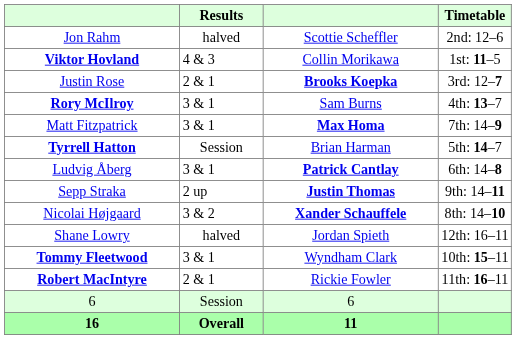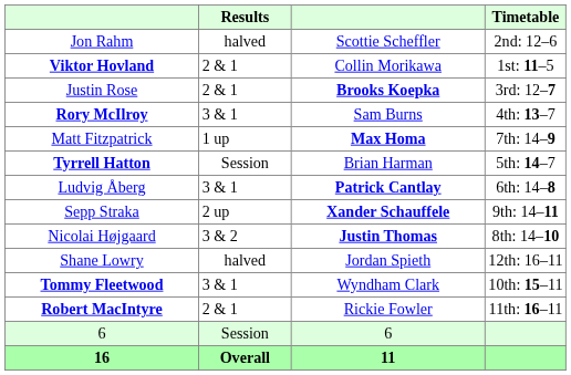Viktor Hovland | Results: 4 & 3 -> 2 & 1
Matt Fitzpatrick | Results: 3 & 1 -> 1 up
Sepp Straka | column 3: Justin Thomas -> Xander Schauffele
Nicolai Højgaard | column 3: Xander Schauffele -> Justin Thomas
